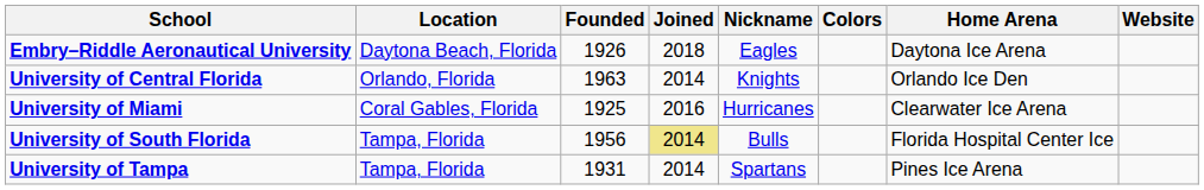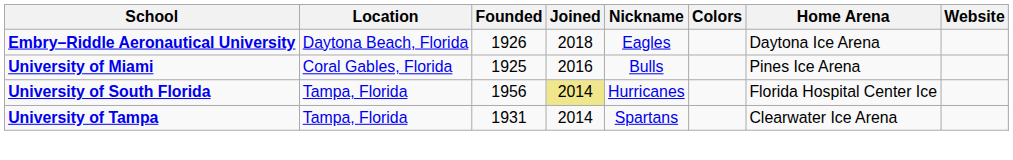- row: University of Central Florida | Orlando, Florida | 1963 | 2014 | Knights | Orlando Ice Den
University of Miami | Nickname: Hurricanes -> Bulls
University of Miami | Home Arena: Clearwater Ice Arena -> Pines Ice Arena
University of South Florida | Nickname: Bulls -> Hurricanes
University of Tampa | Home Arena: Pines Ice Arena -> Clearwater Ice Arena
